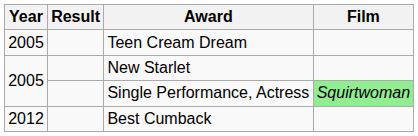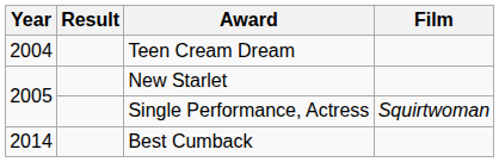Teen Cream Dream | Year: 2005 -> 2004
Single Performance, Actress | Film: lightgreen background -> no background
Best Cumback | Year: 2012 -> 2014
